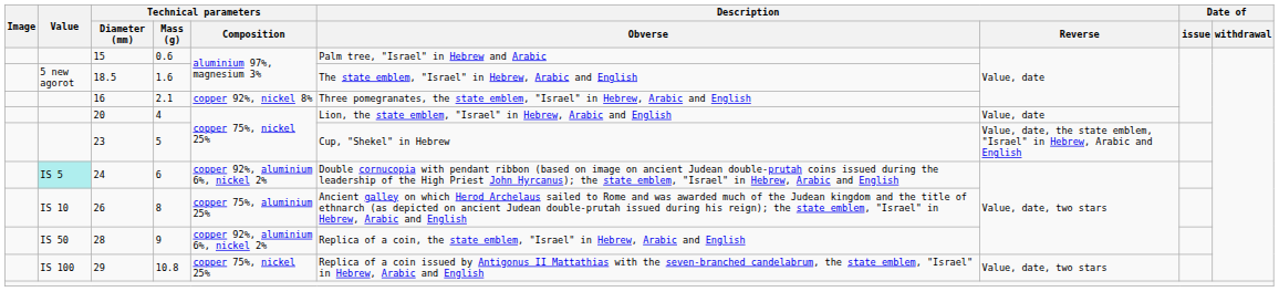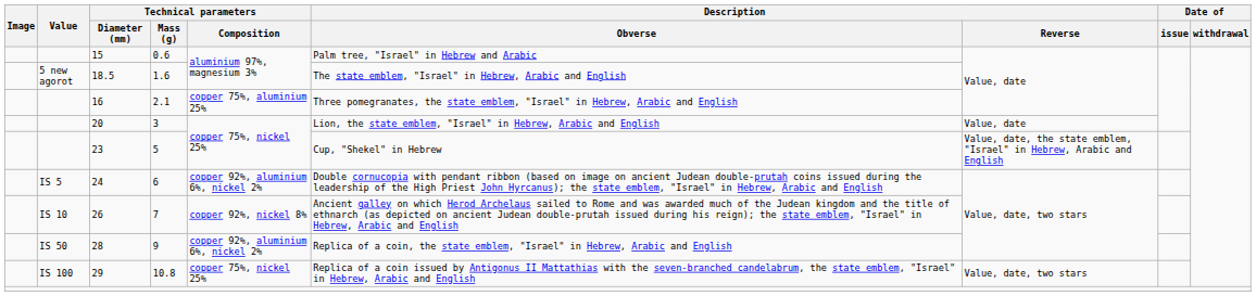16 | Technical parameters / Composition: copper 92%, nickel 8% -> copper 75%, aluminium 25%
20 | Technical parameters / Mass (g): 4 -> 3
24 | Value: paleturquoise background -> no background
26 | Technical parameters / Mass (g): 8 -> 7
26 | Technical parameters / Composition: copper 75%, aluminium 25% -> copper 92%, nickel 8%
